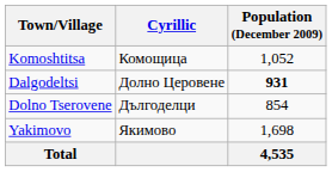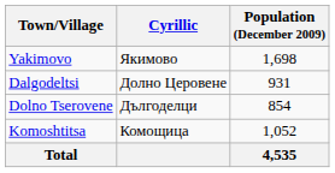rows swapped: Yakimovo <-> Komoshtitsa
Dalgodeltsi | Population (December 2009): bold -> normal
